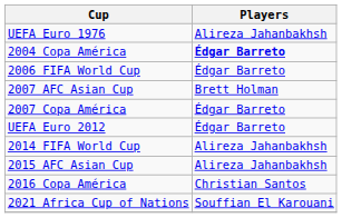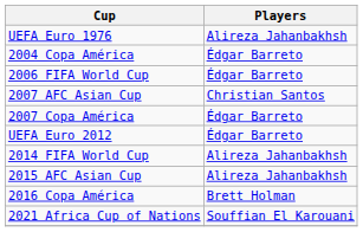2004 Copa América | Players: bold -> normal
2007 AFC Asian Cup | Players: Brett Holman -> Christian Santos
2016 Copa América | Players: Christian Santos -> Brett Holman
